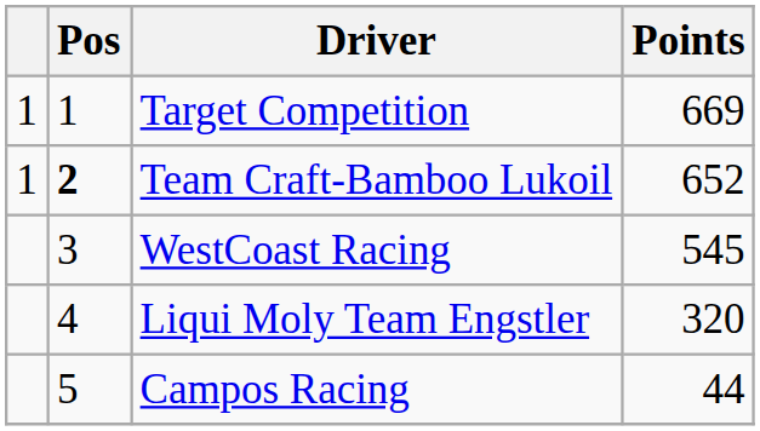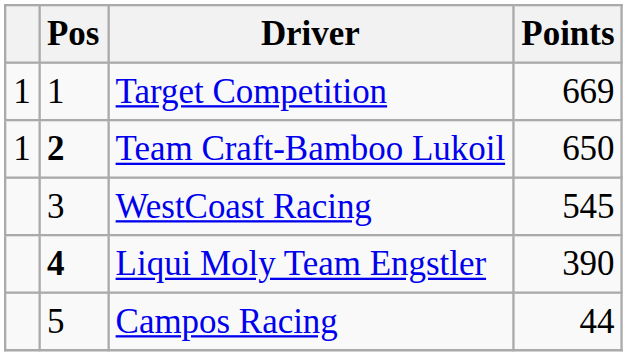Team Craft-Bamboo Lukoil | Points: 652 -> 650
Liqui Moly Team Engstler | Pos: normal -> bold
Liqui Moly Team Engstler | Points: 320 -> 390
